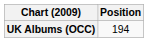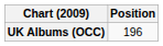UK Albums (OCC) | Position: 194 -> 196
